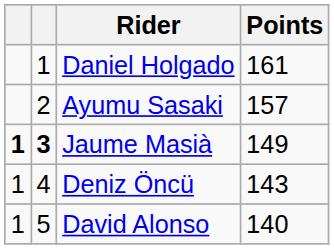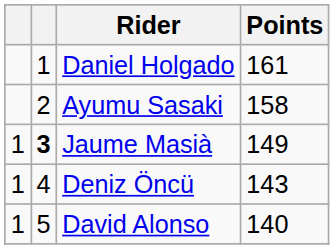Ayumu Sasaki | Points: 157 -> 158
Jaume Masià | column 1: bold -> normal
